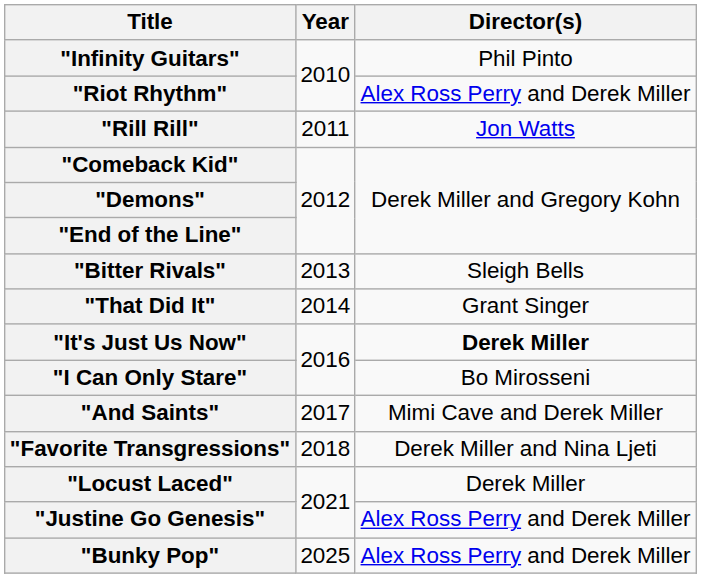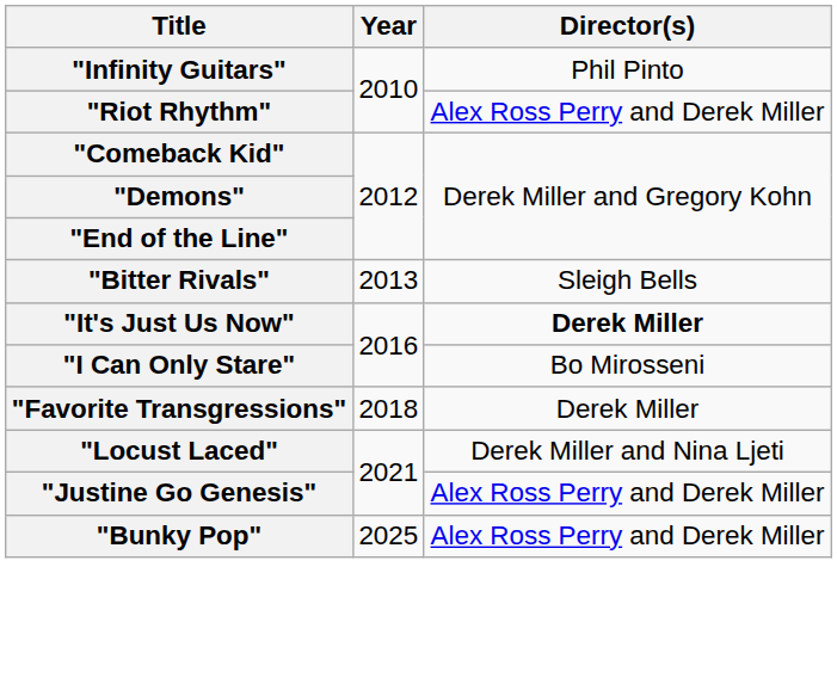- row: "Rill Rill" | 2011 | Jon Watts
- row: "That Did It" | 2014 | Grant Singer
- row: "And Saints" | 2017 | Mimi Cave and Derek Miller
"Favorite Transgressions" | Director(s): Derek Miller and Nina Ljeti -> Derek Miller
"Locust Laced" | Director(s): Derek Miller -> Derek Miller and Nina Ljeti
